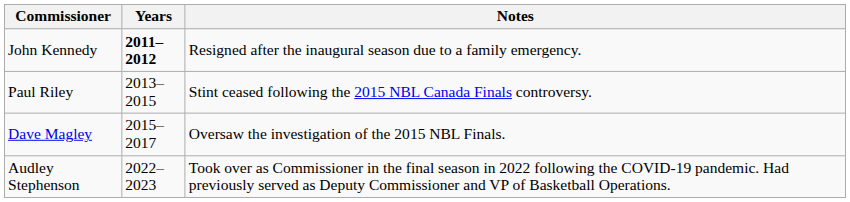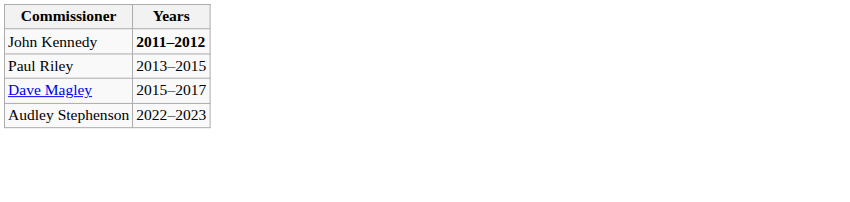- column: Notes | Resigned after the inaugural season due to a family emergency. | Stint ceased following the 2015 NBL Canada Finals controversy. | Oversaw the investigation of the 2015 NBL Finals. | Took over as Commissioner in the final season in 2022 following the COVID-19 pandemic. Had previously served as Deputy Commissioner and VP of Basketball Operations.
